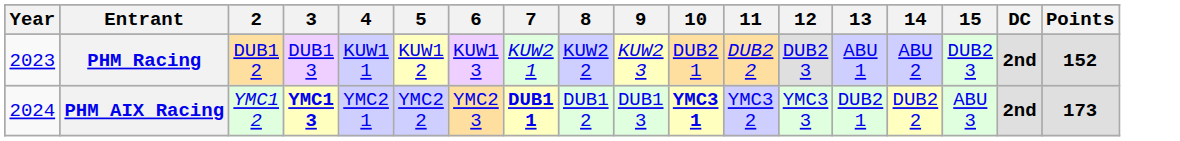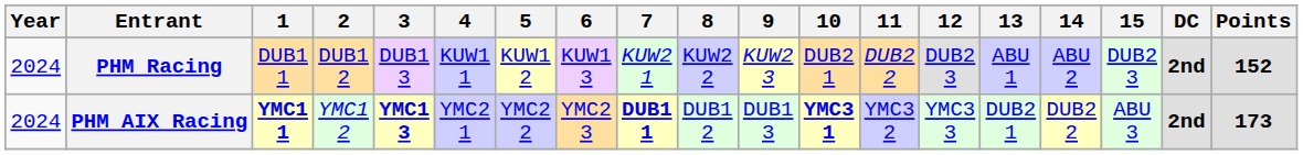+ column: 1 | DUB1 1 | YMC1 1
PHM Racing | Year: 2023 -> 2024
